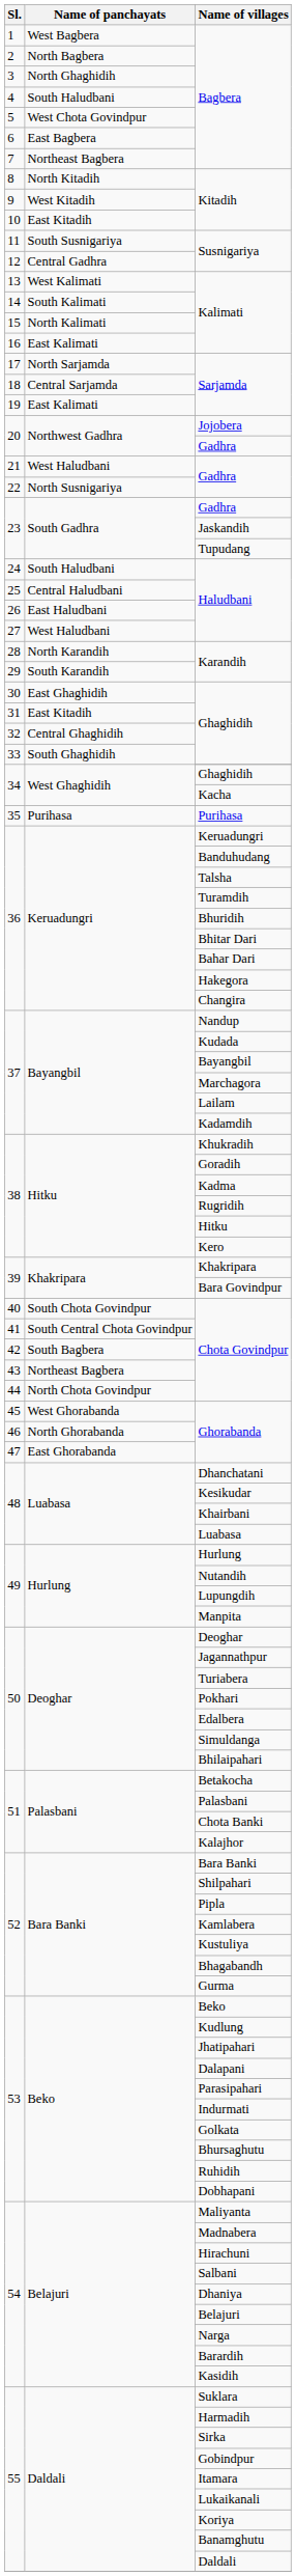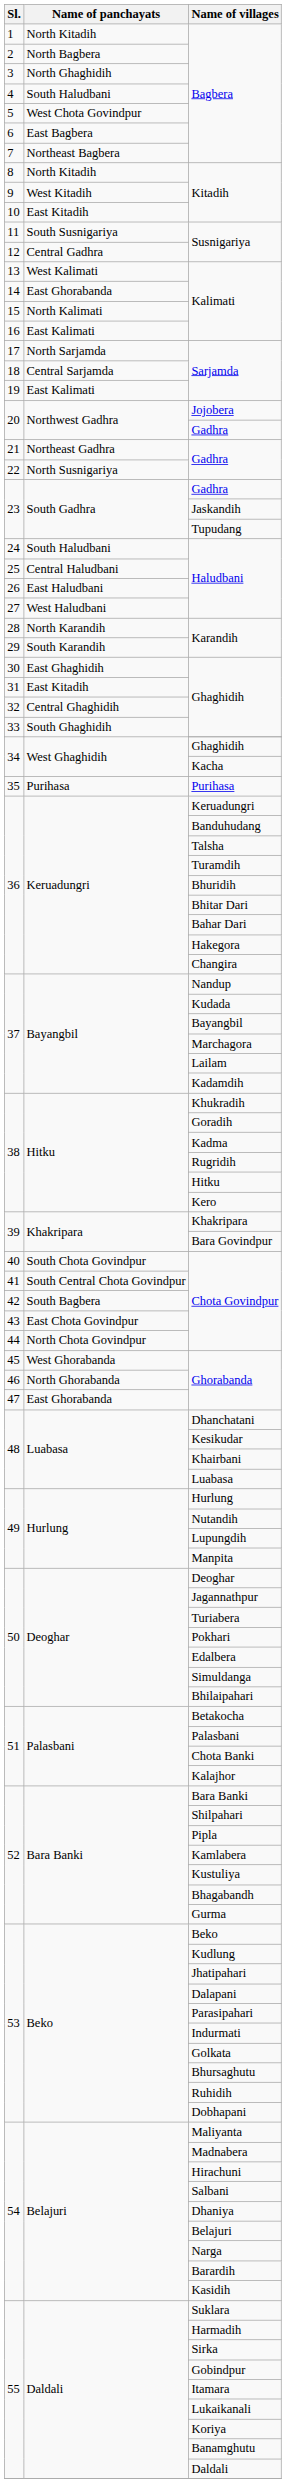1 / Bagbera | Name of panchayats: West Bagbera -> North Kitadih
14 / Kalimati | Name of panchayats: South Kalimati -> East Ghorabanda
21 / Gadhra | Name of panchayats: West Haludbani -> Northeast Gadhra
43 / Chota Govindpur | Name of panchayats: Northeast Bagbera -> East Chota Govindpur
